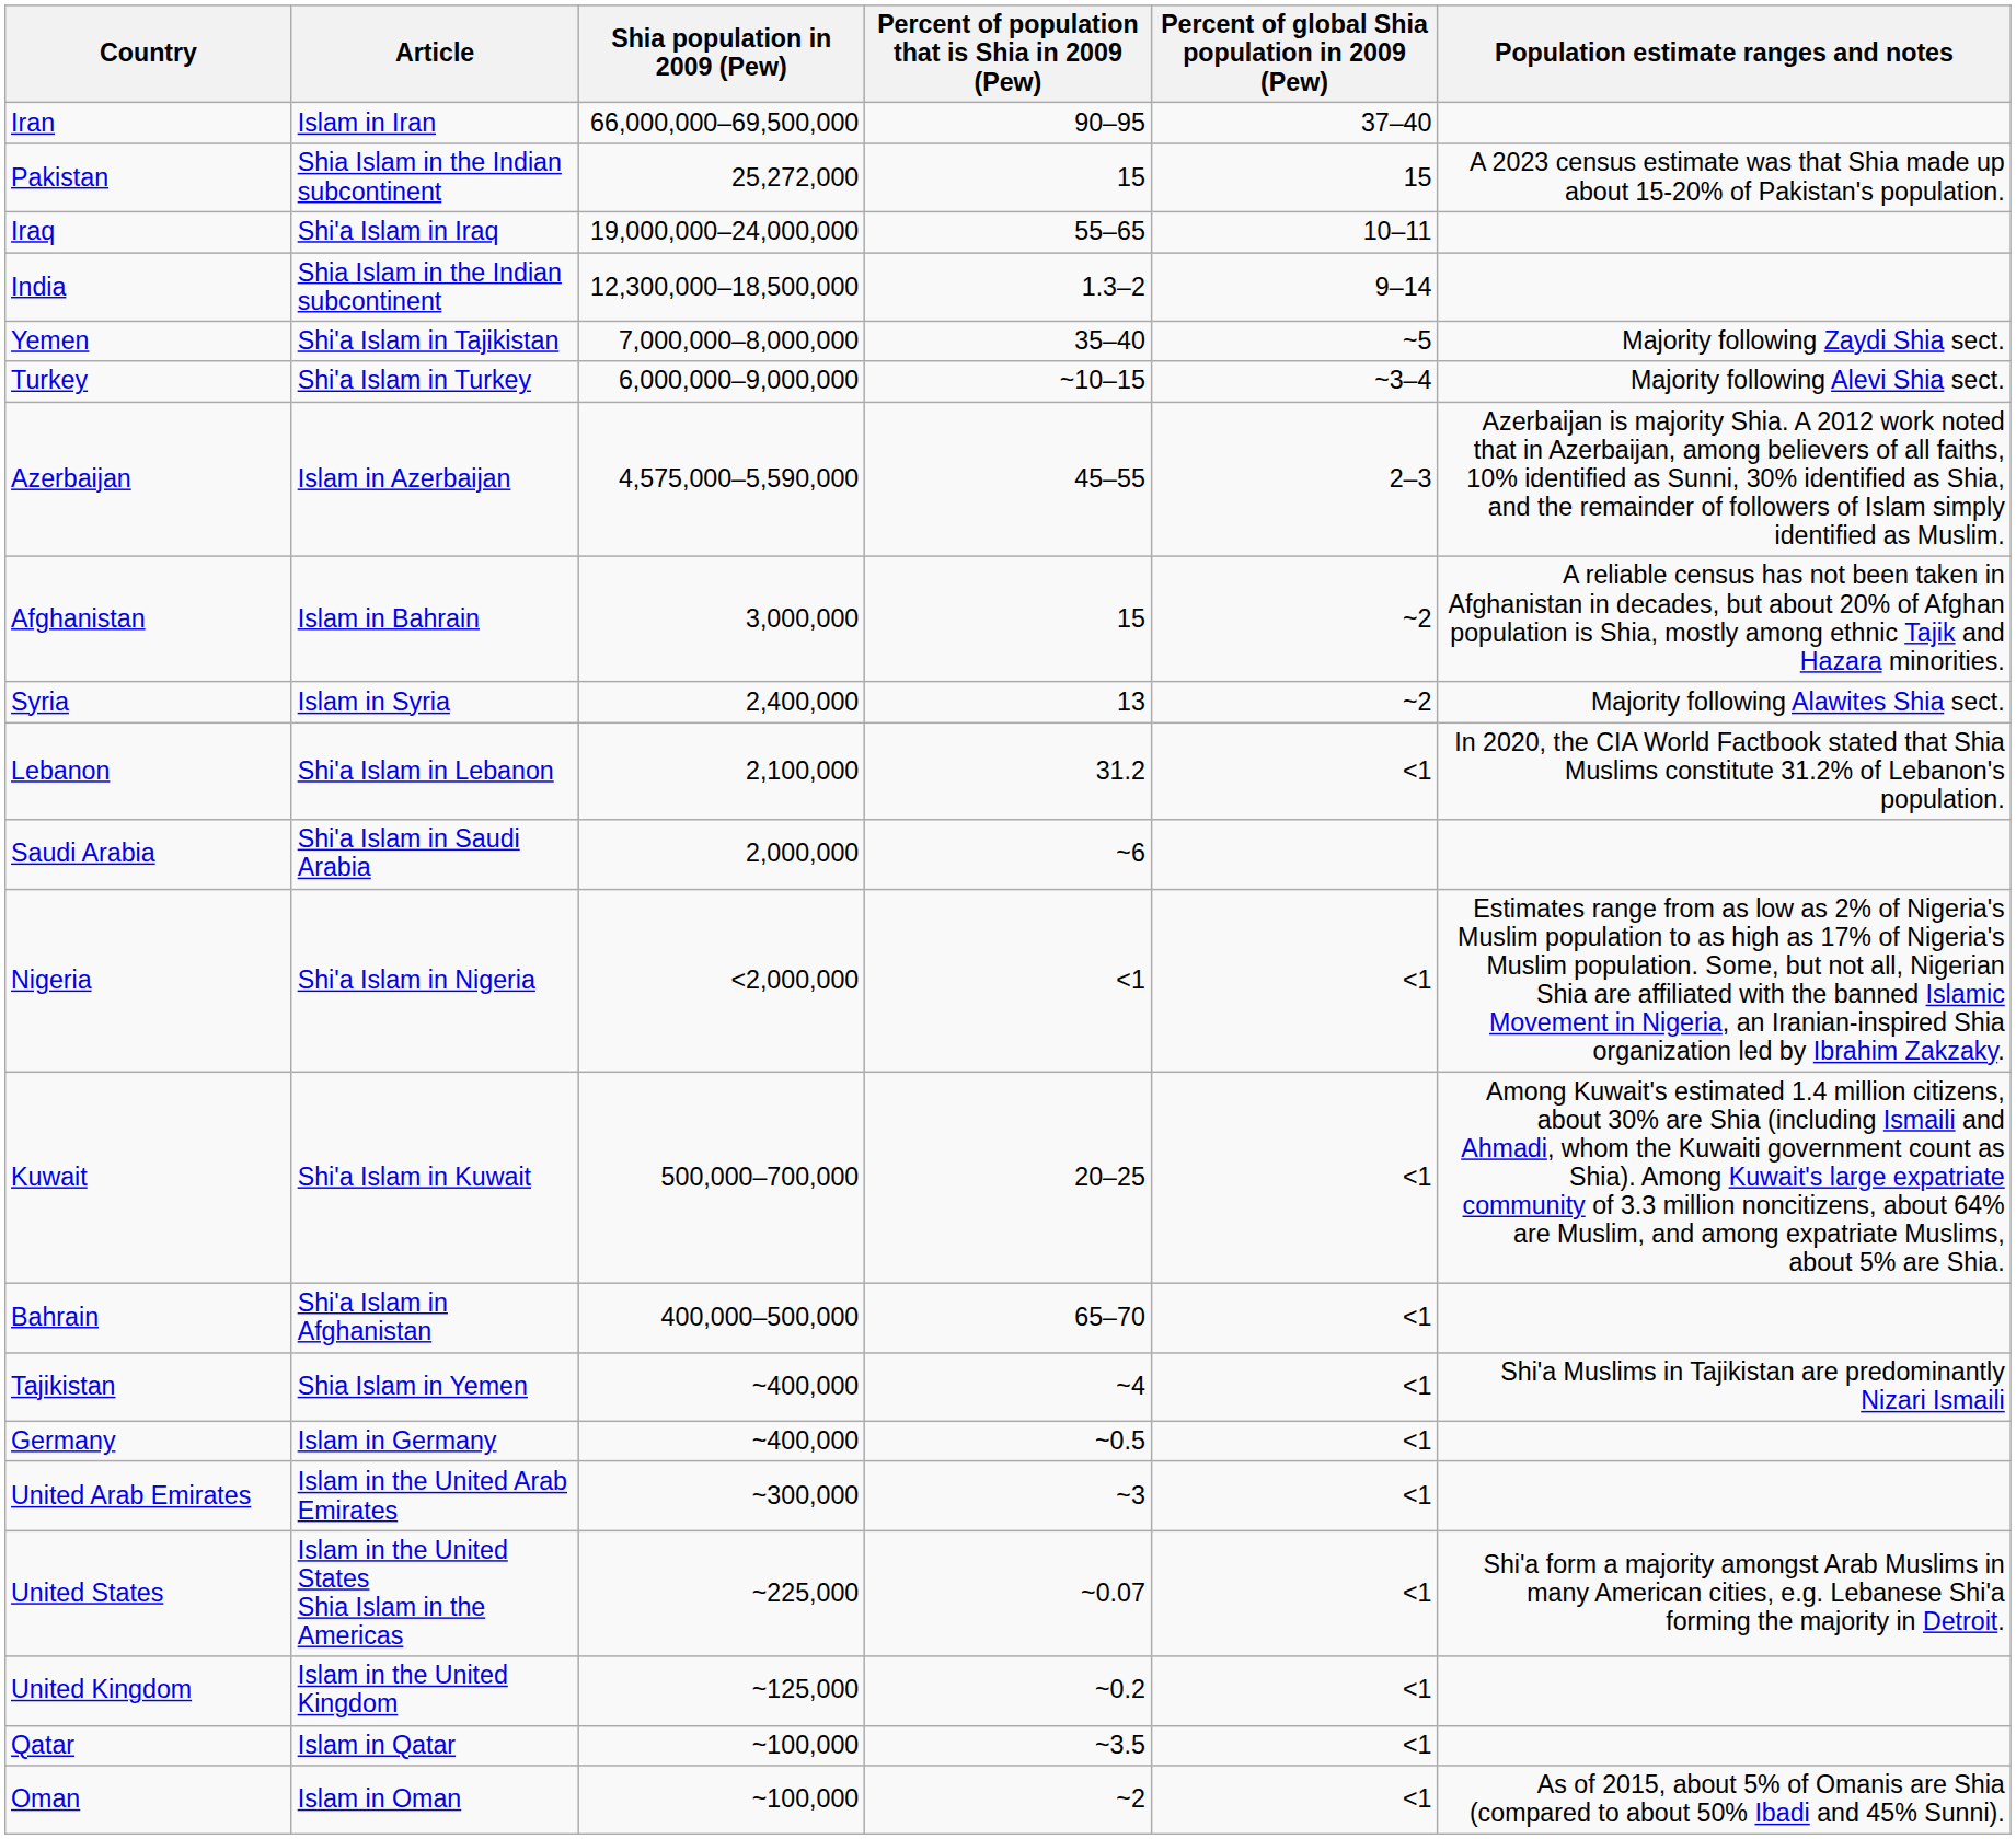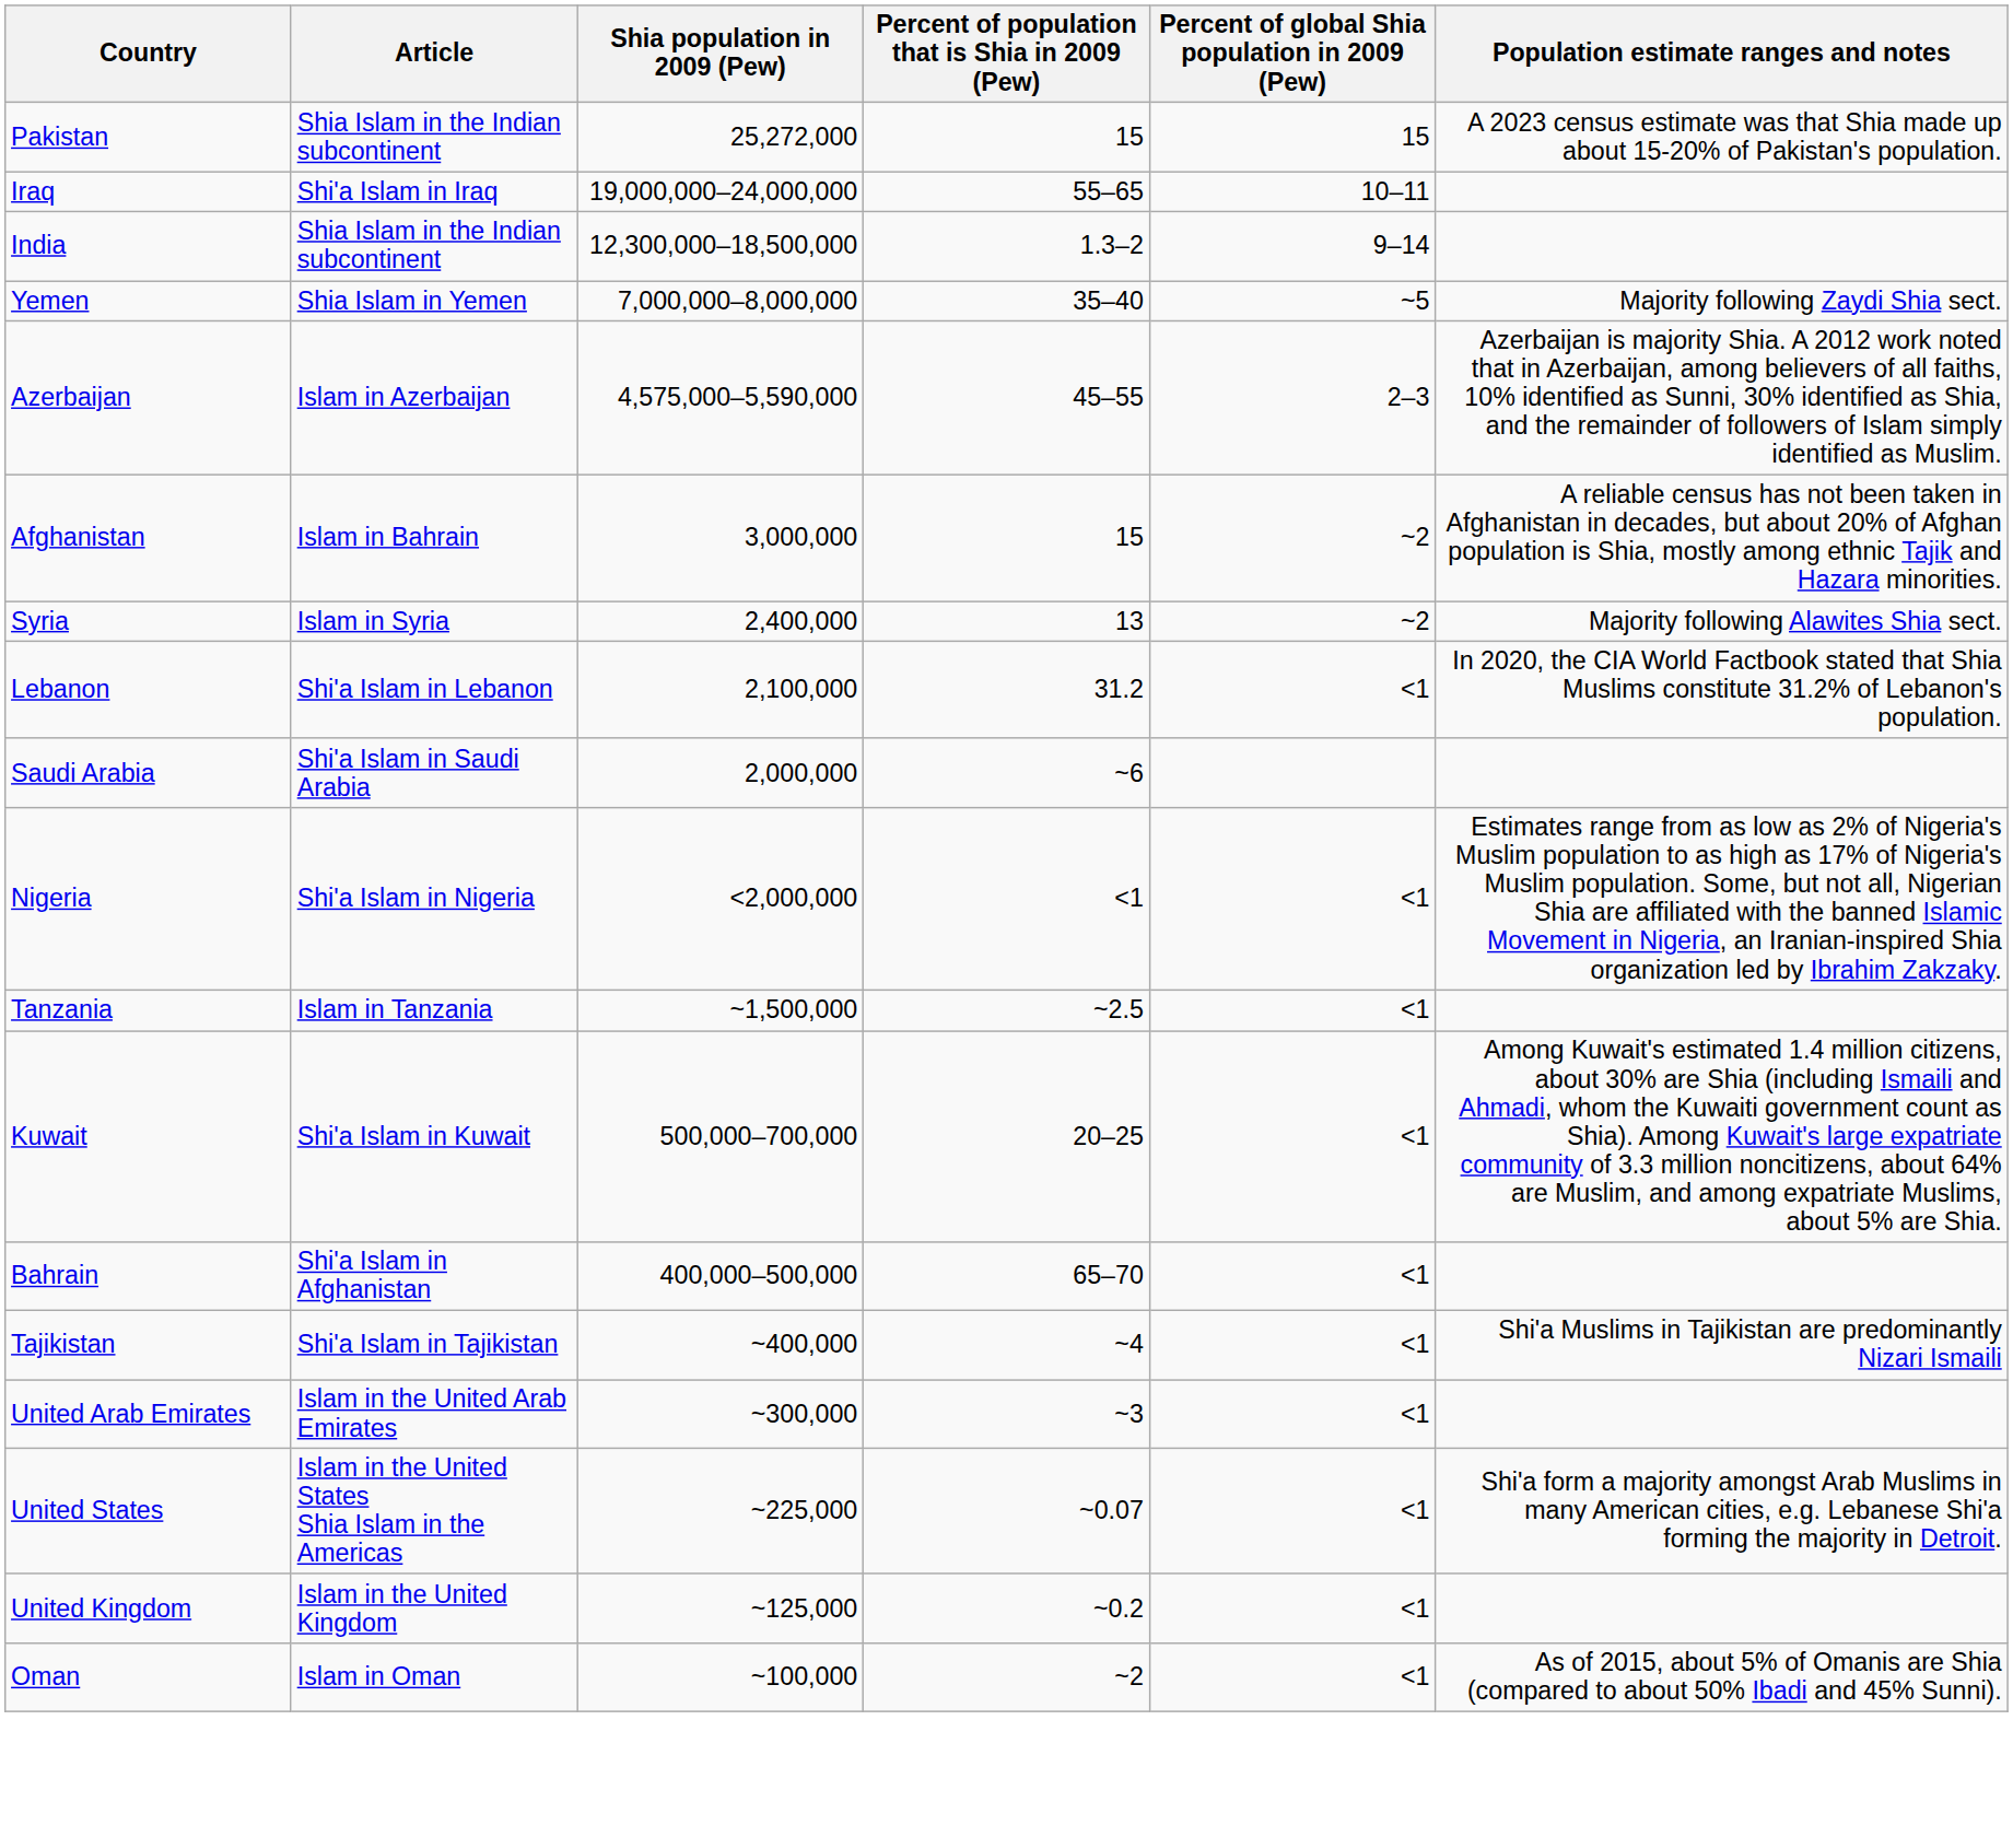- row: Iran | Islam in Iran | 66,000,000–69,500,000 | 90–95 | 37–40
Yemen | Article: Shi'a Islam in Tajikistan -> Shia Islam in Yemen
- row: Turkey | Shi'a Islam in Turkey | 6,000,000–9,000,000 | ~10–15 | ~3–4 | Majority following Alevi Shia sect.
+ row: Tanzania | Islam in Tanzania | ~1,500,000 | ~2.5 | <1
Tajikistan | Article: Shia Islam in Yemen -> Shi'a Islam in Tajikistan
- row: Germany | Islam in Germany | ~400,000 | ~0.5 | <1
- row: Qatar | Islam in Qatar | ~100,000 | ~3.5 | <1
